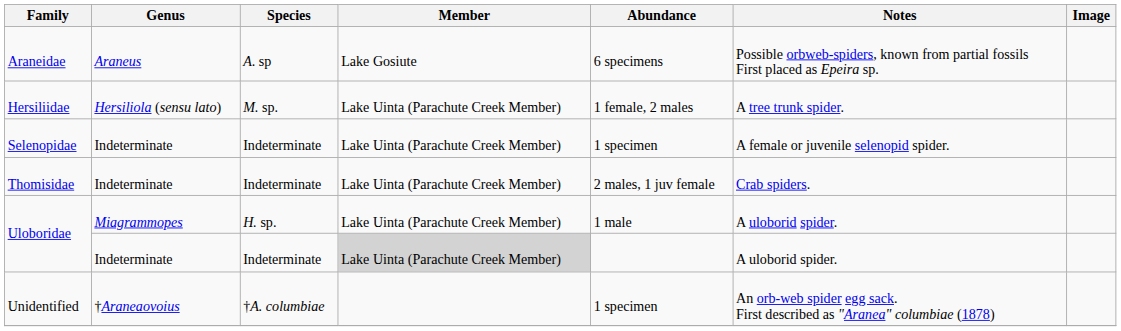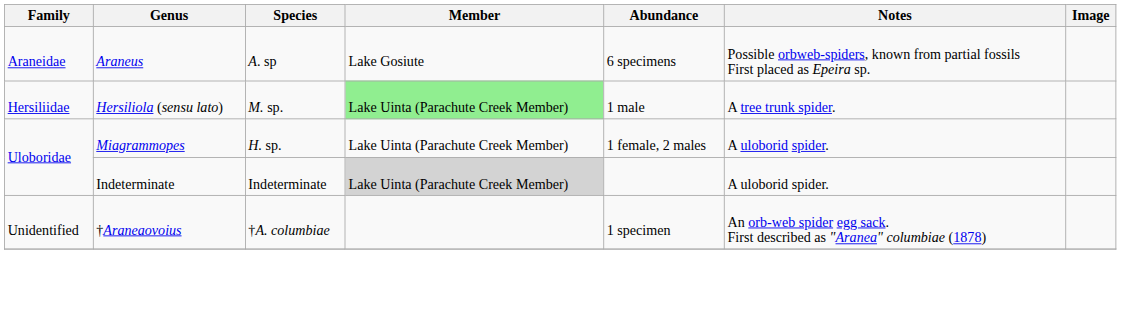Hersiliidae | Member: no background -> lightgreen background
Hersiliidae | Abundance: 1 female, 2 males -> 1 male
- row: Selenopidae | Indeterminate | Indeterminate | Lake Uinta (Parachute Creek Member) | 1 specimen | A female or juvenile selenopid spider.
- row: Thomisidae | Indeterminate | Indeterminate | Lake Uinta (Parachute Creek Member) | 2 males, 1 juv female | Crab spiders.
Uloboridae / Miagrammopes | Abundance: 1 male -> 1 female, 2 males
